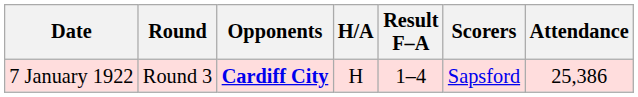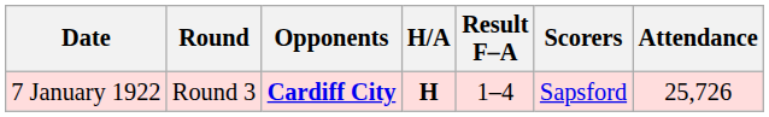7 January 1922 | H/A: normal -> bold
7 January 1922 | Attendance: 25,386 -> 25,726
